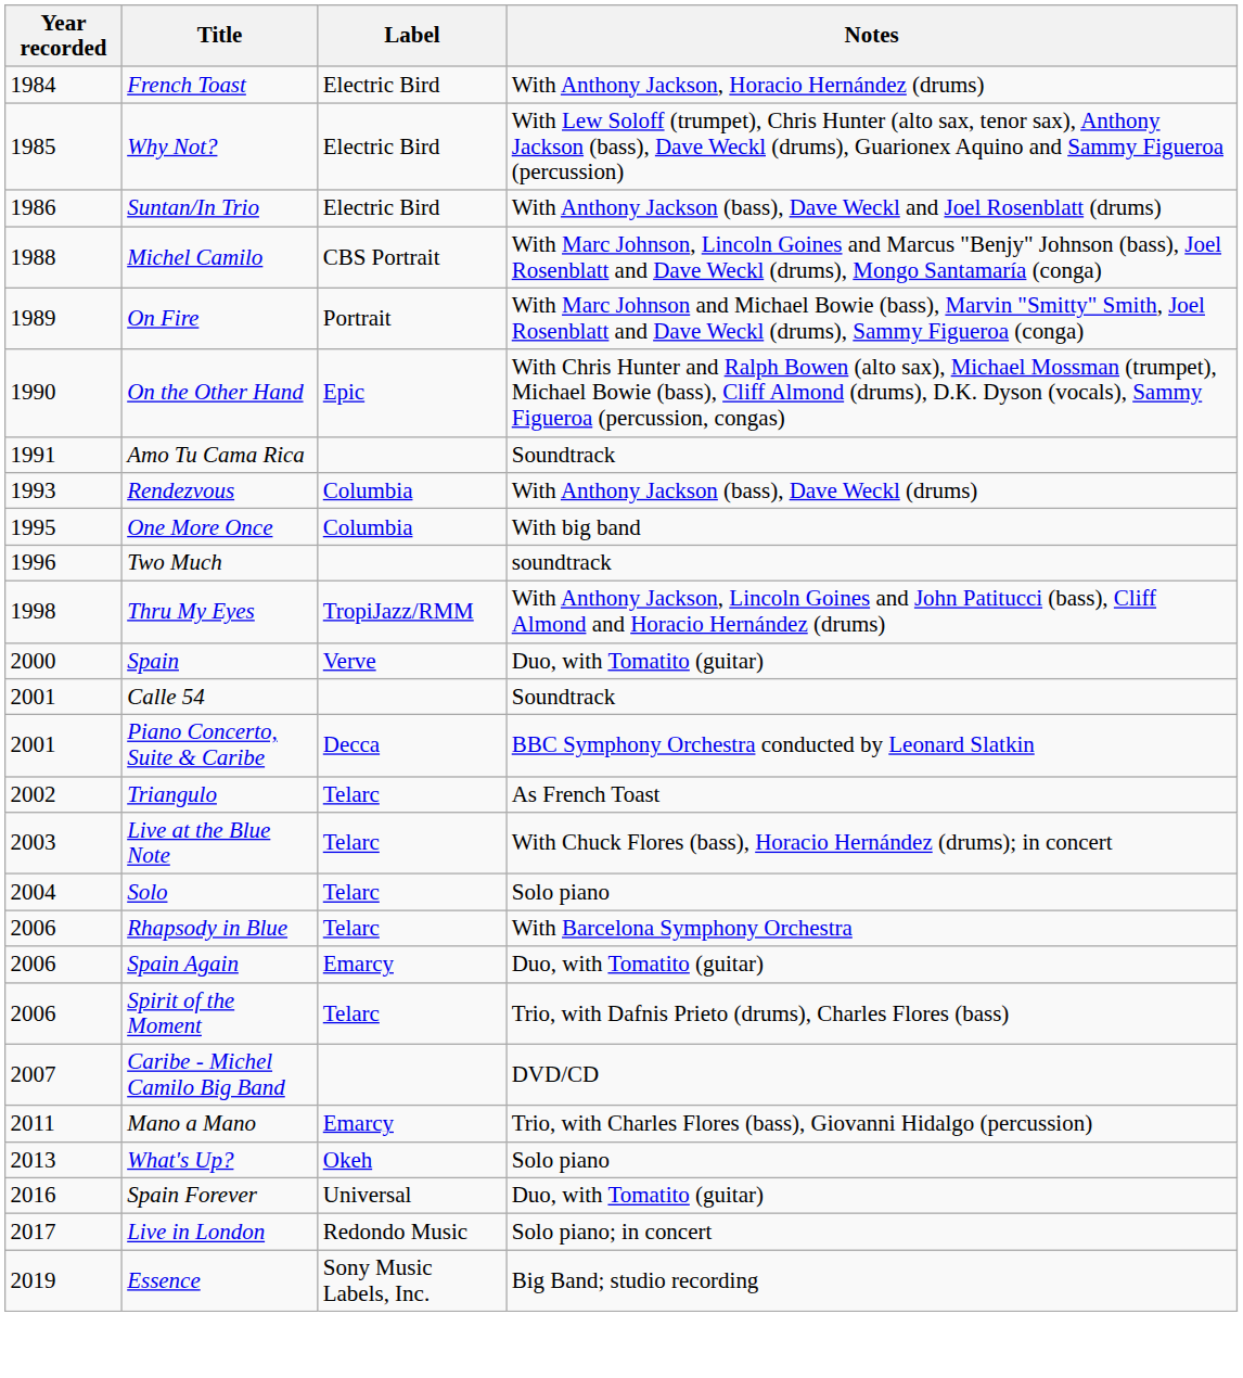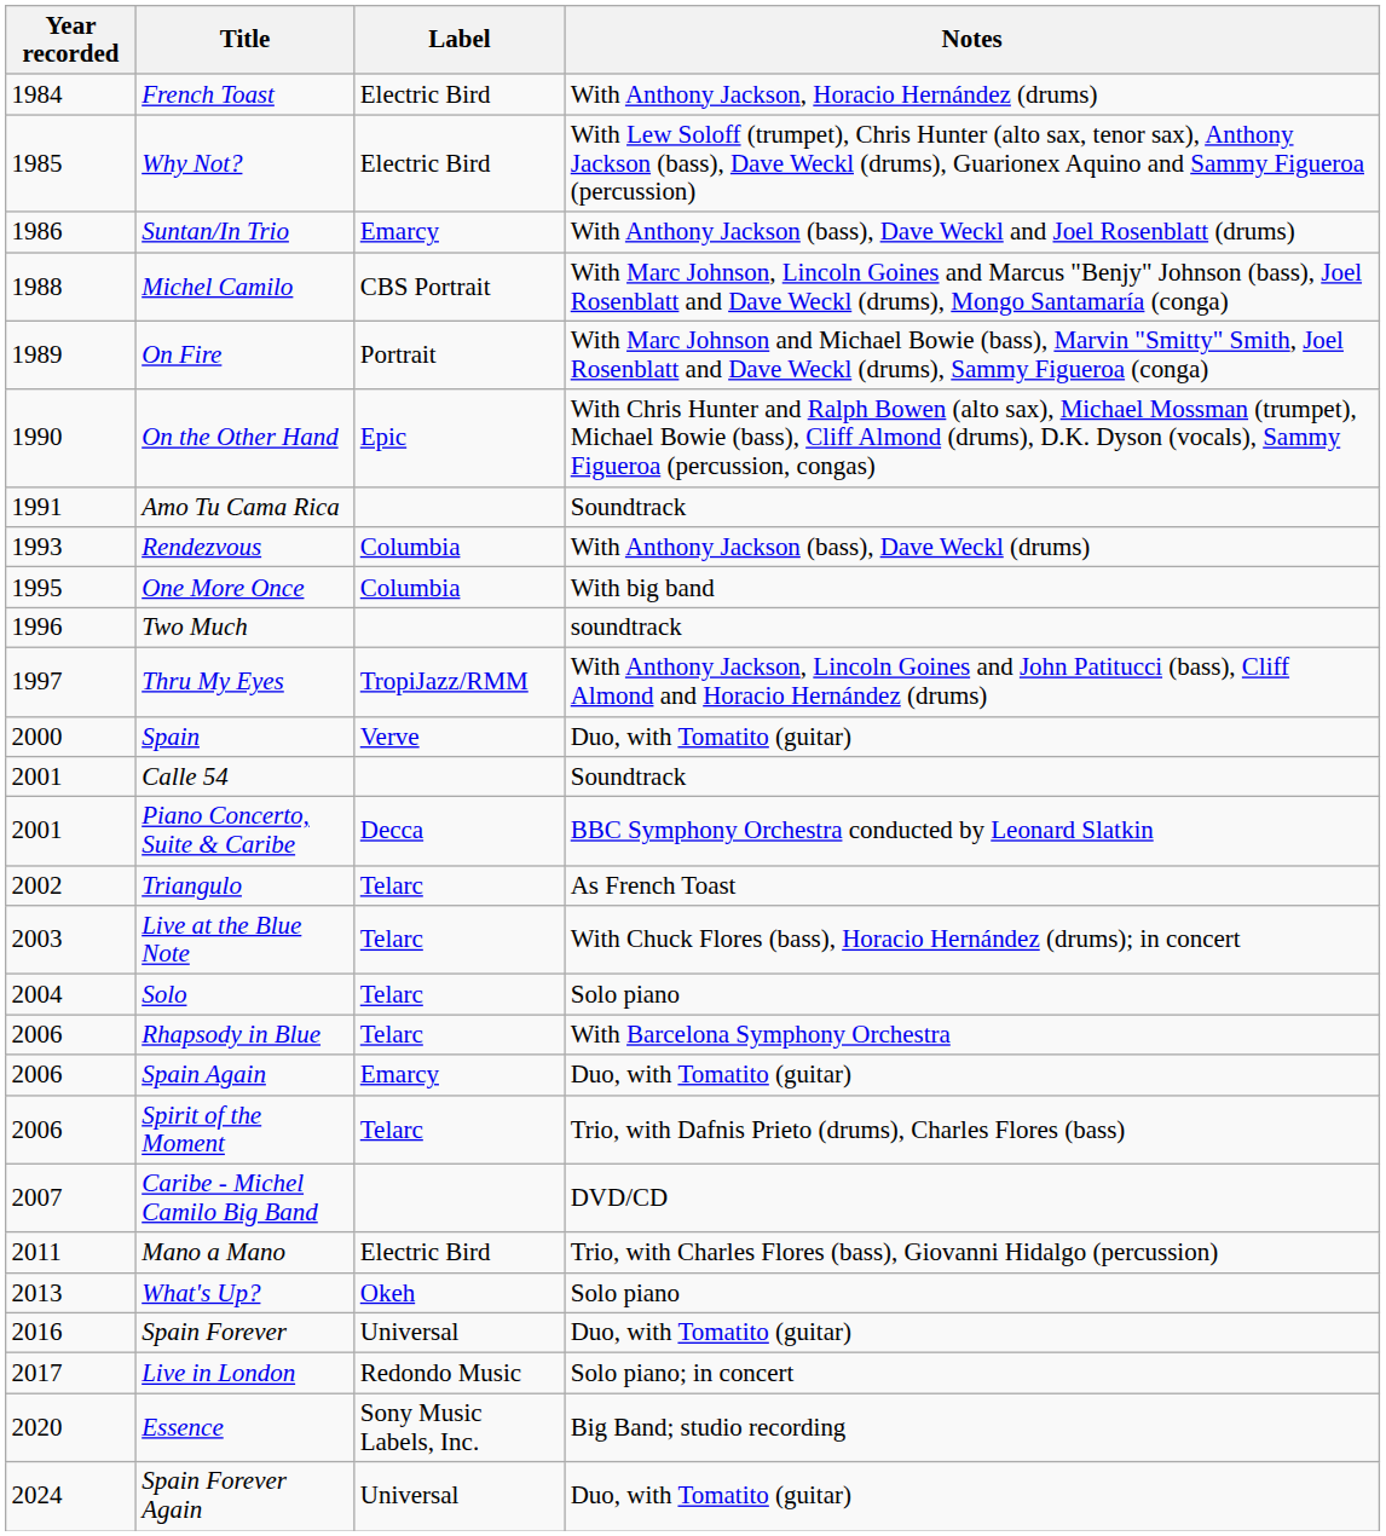Suntan/In Trio | Label: Electric Bird -> Emarcy
Thru My Eyes | Year recorded: 1998 -> 1997
Mano a Mano | Label: Emarcy -> Electric Bird
Essence | Year recorded: 2019 -> 2020
+ row: 2024 | Spain Forever Again | Universal | Duo, with Tomatito (guitar)
